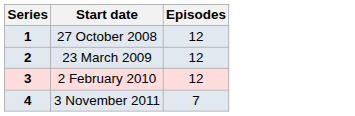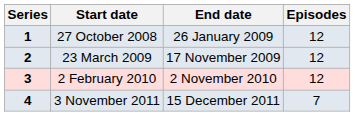+ column: End date | 26 January 2009 | 17 November 2009 | 2 November 2010 | 15 December 2011
